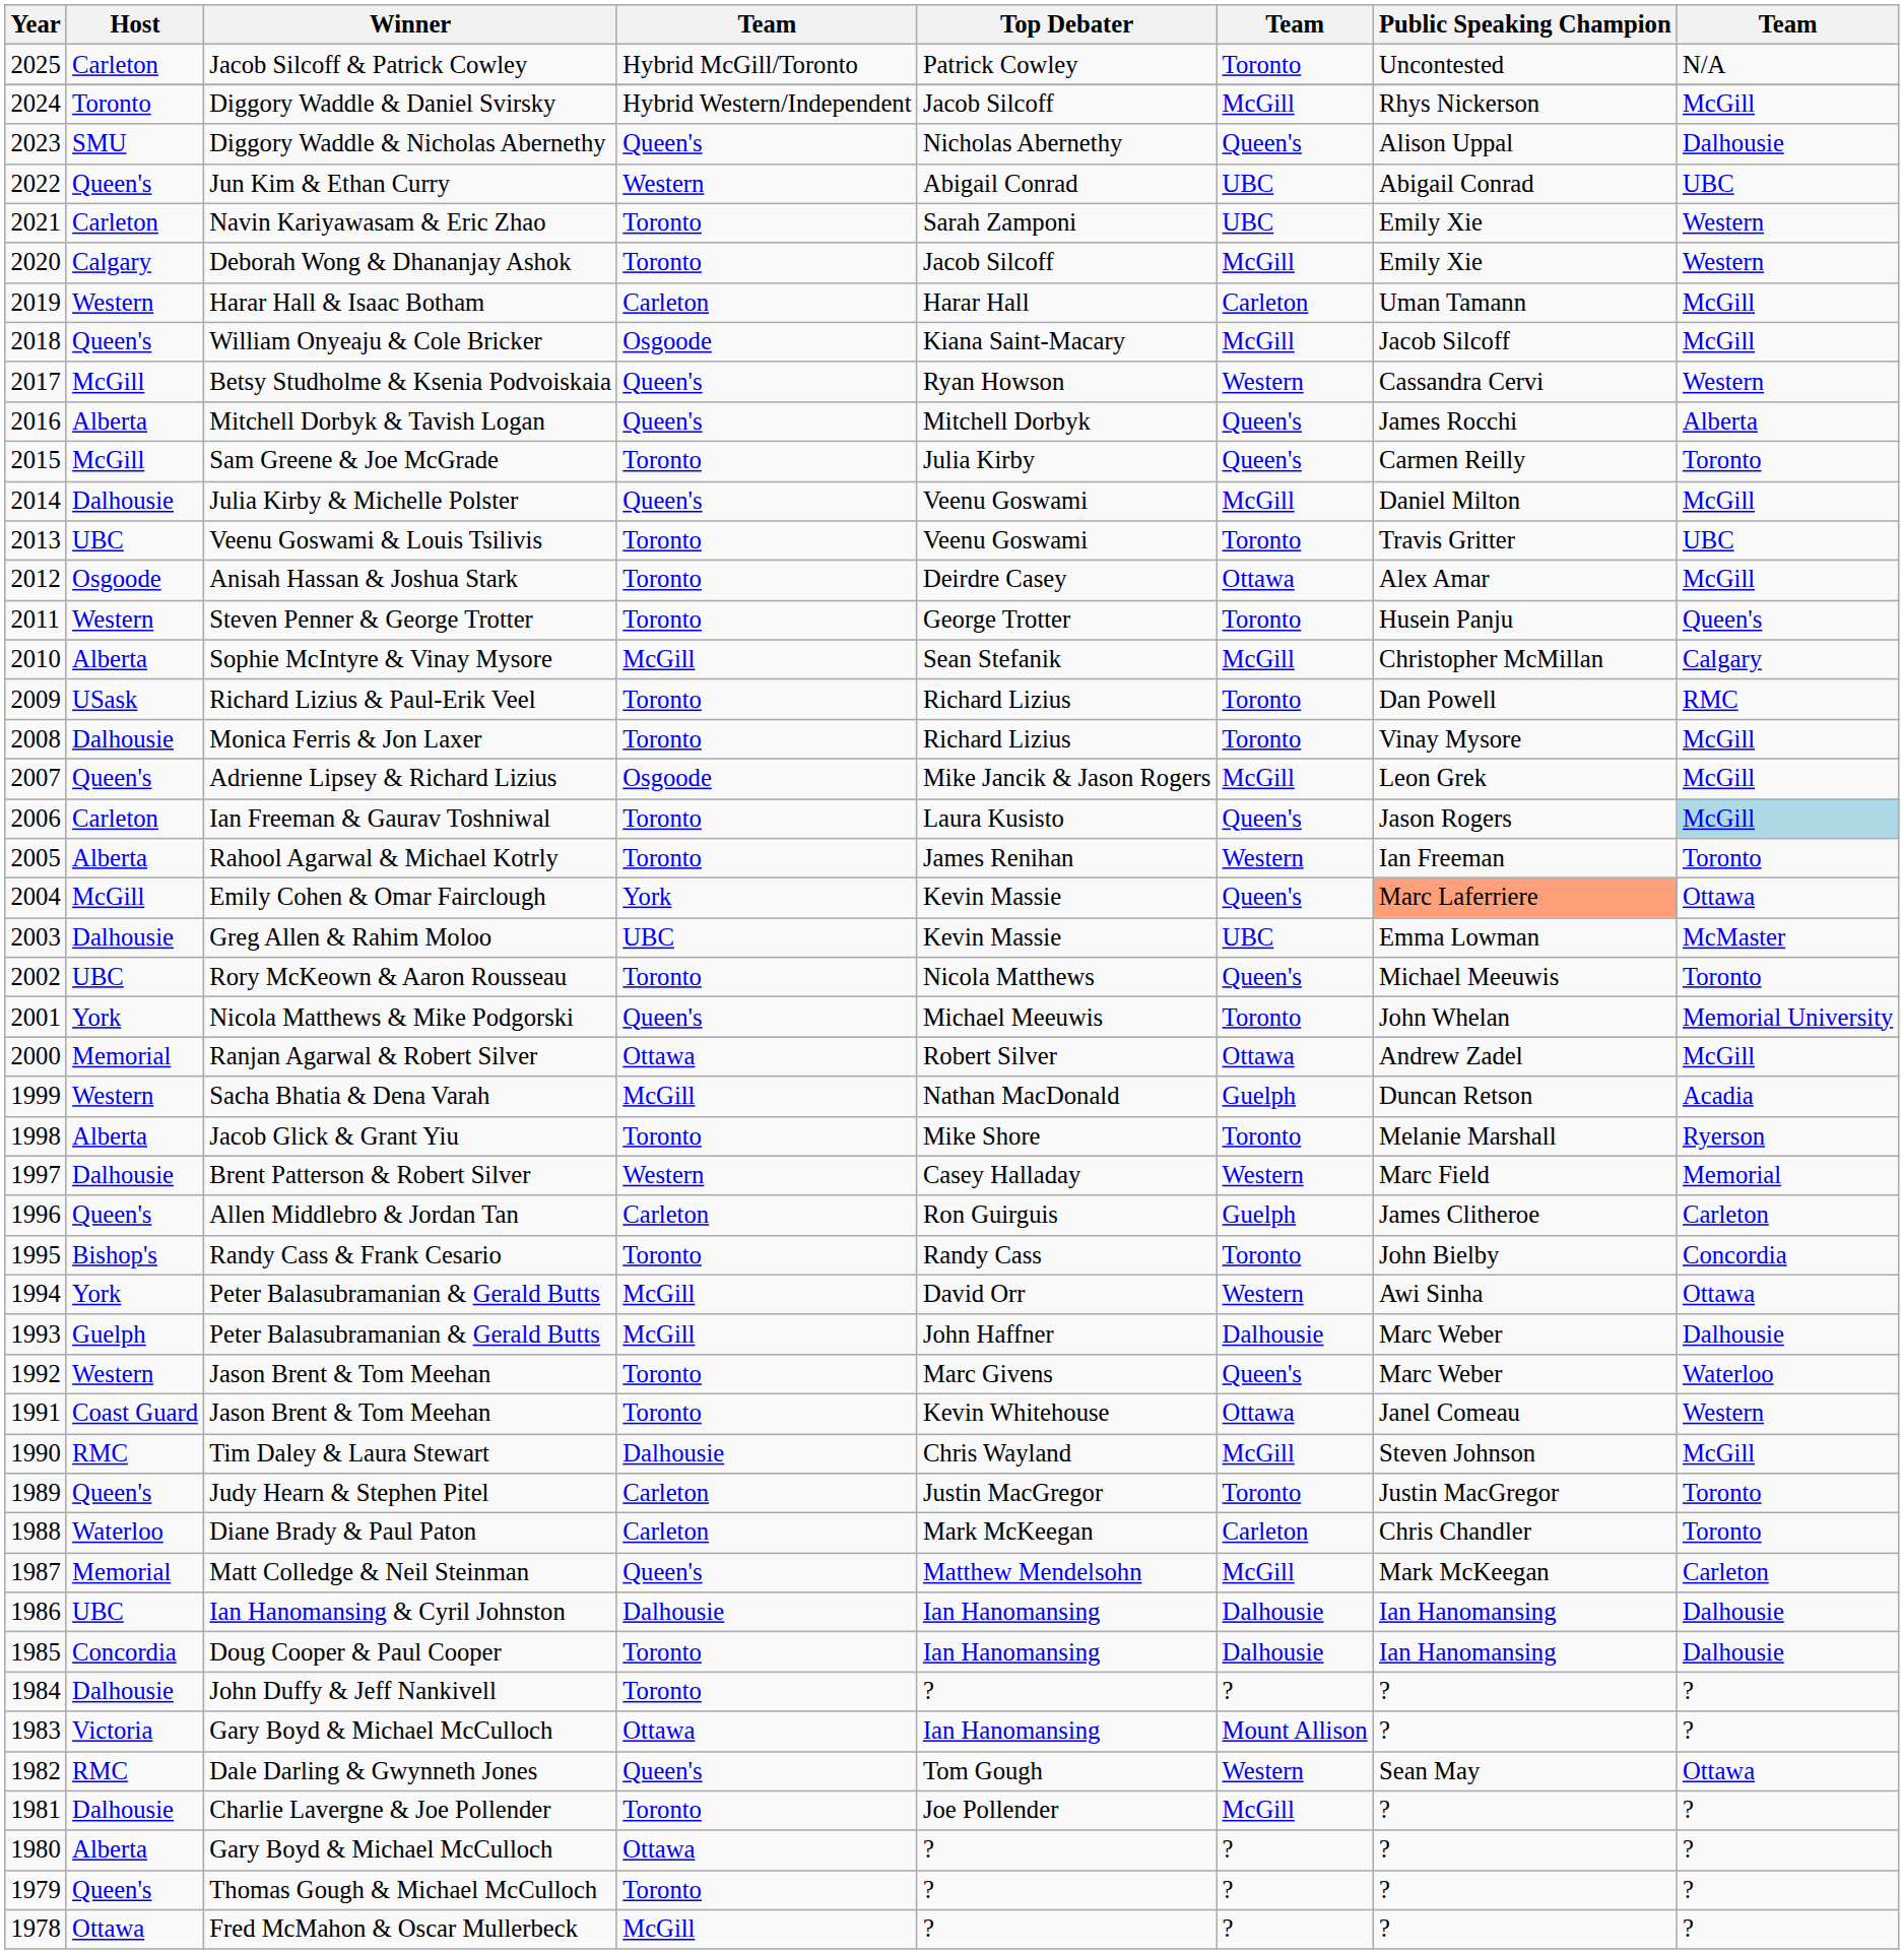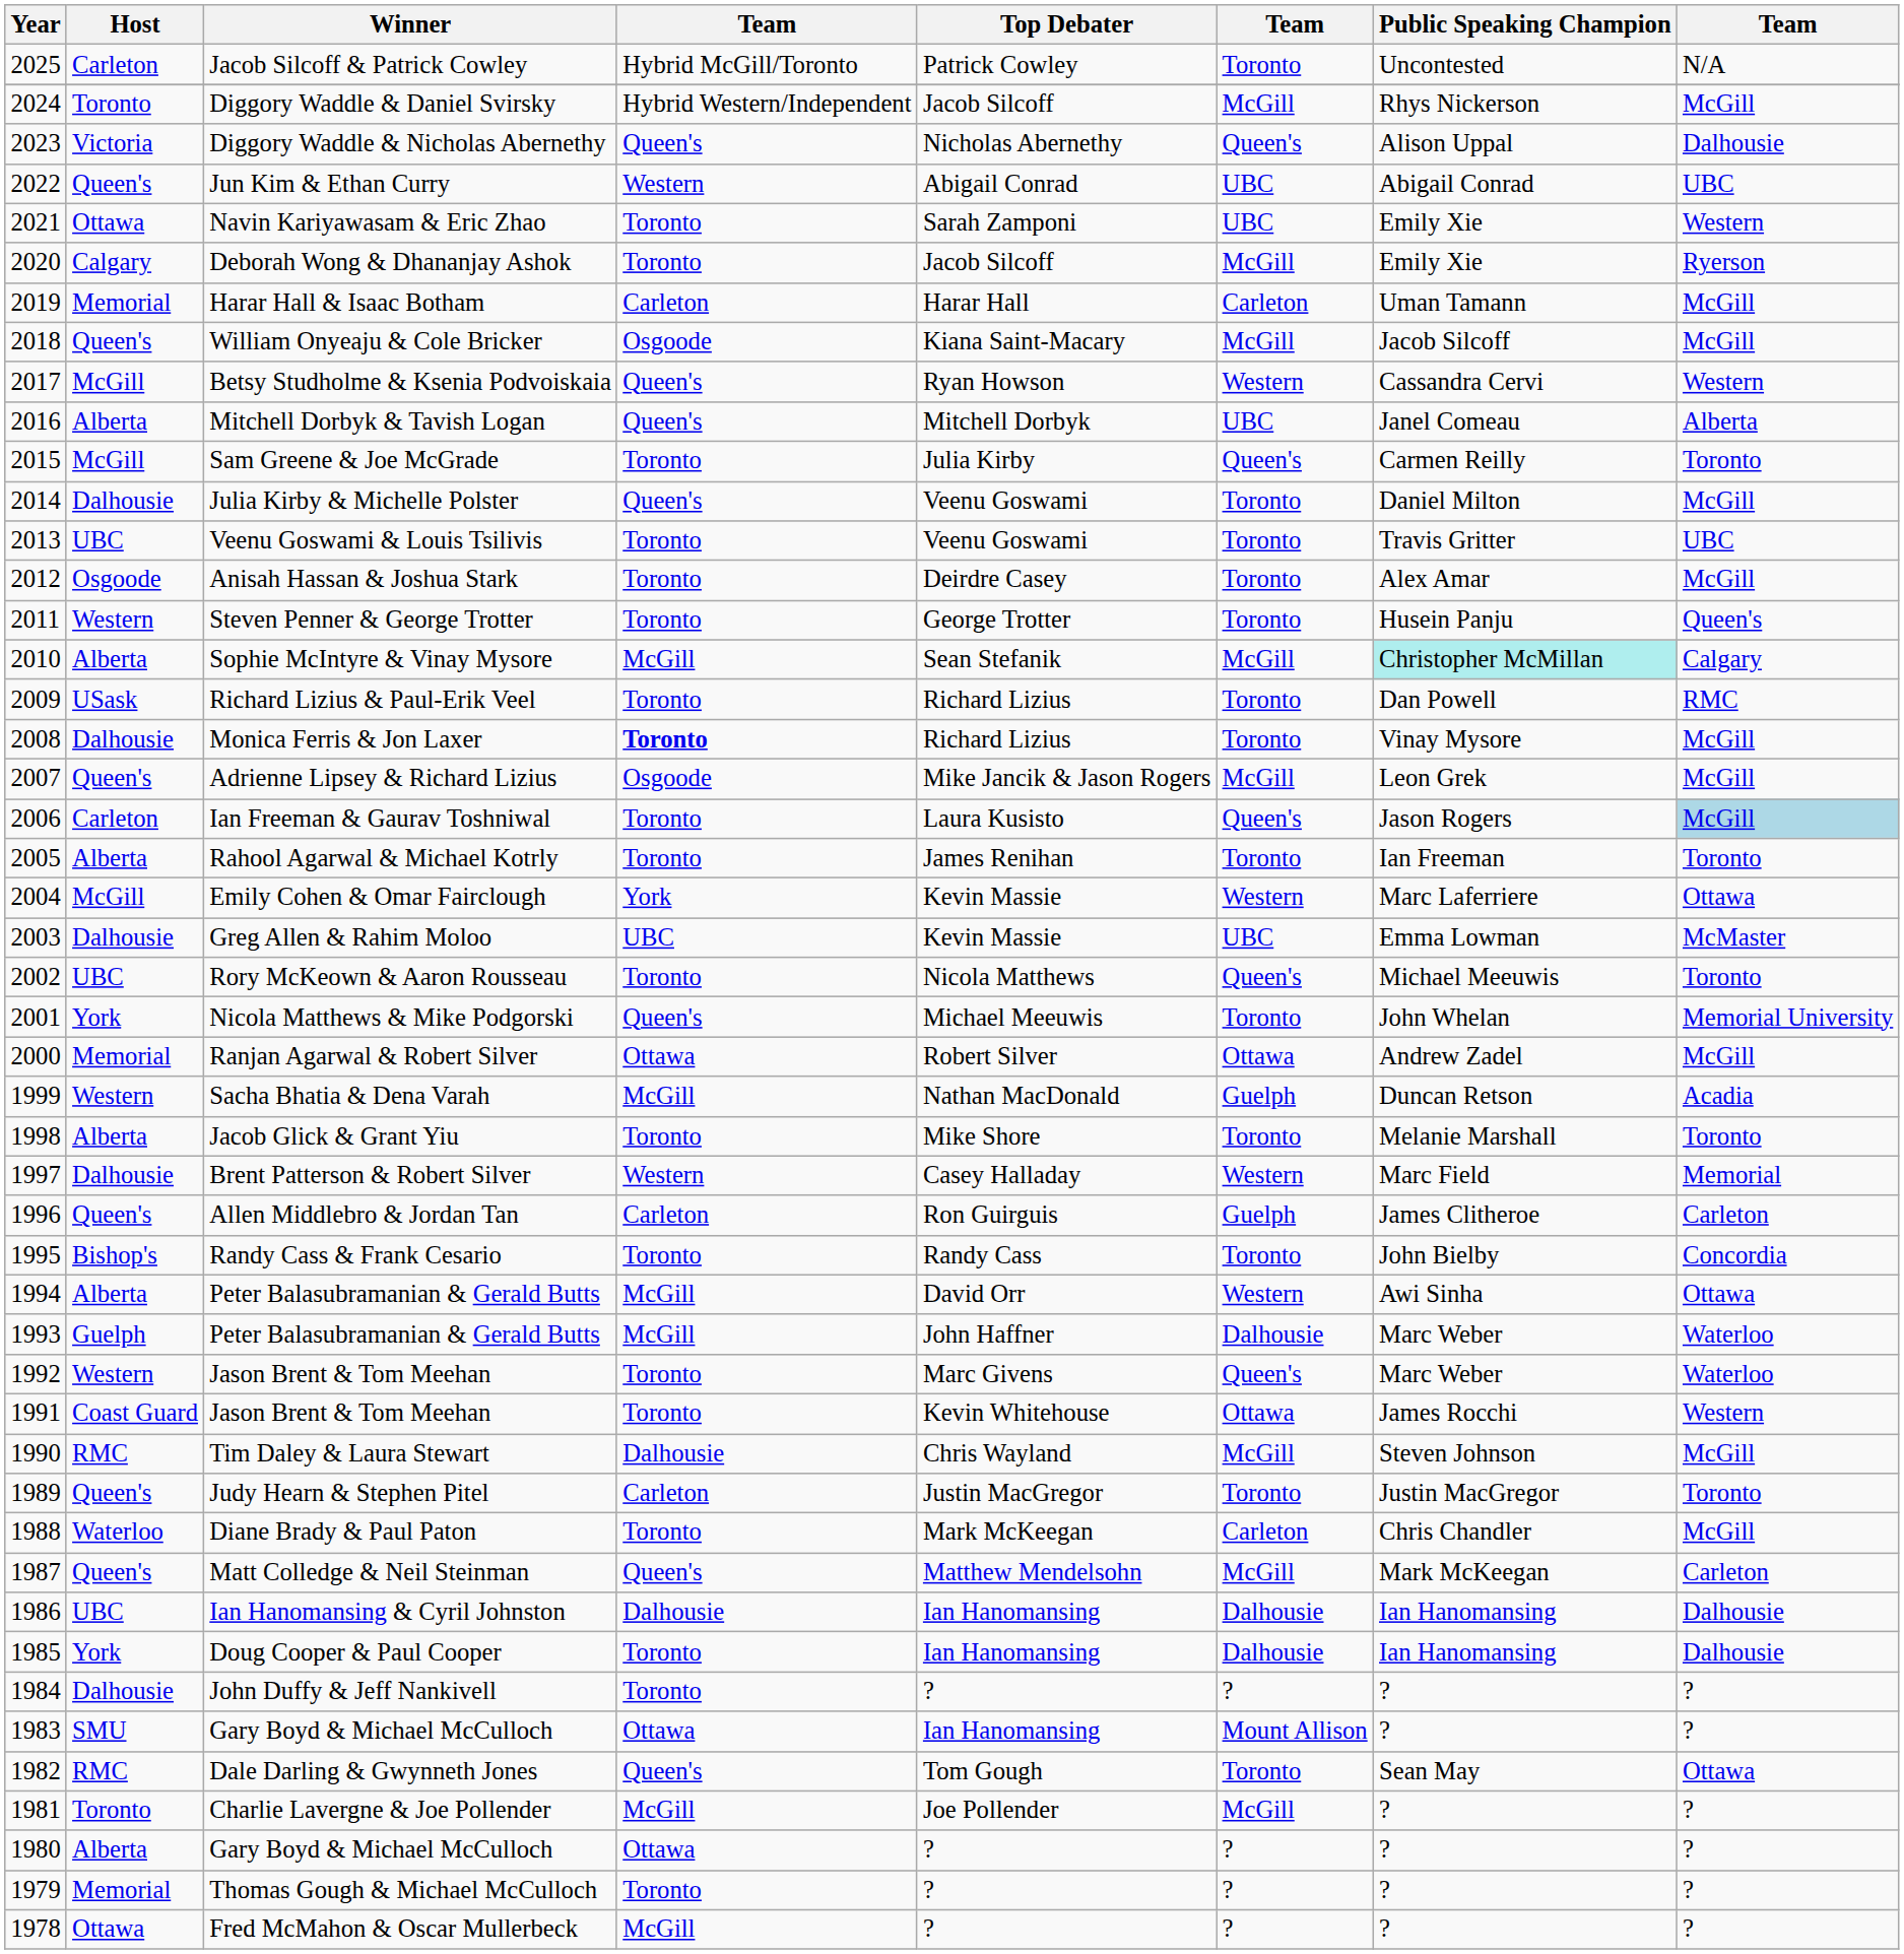Diggory Waddle & Nicholas Abernethy | Host: SMU -> Victoria
Navin Kariyawasam & Eric Zhao | Host: Carleton -> Ottawa
Deborah Wong & Dhananjay Ashok | column 8: Western -> Ryerson
Harar Hall & Isaac Botham | Host: Western -> Memorial
Mitchell Dorbyk & Tavish Logan | column 6: Queen's -> UBC
Mitchell Dorbyk & Tavish Logan | Public Speaking Champion: James Rocchi -> Janel Comeau
Julia Kirby & Michelle Polster | column 6: McGill -> Toronto
Anisah Hassan & Joshua Stark | column 6: Ottawa -> Toronto
Sophie McIntyre & Vinay Mysore | Public Speaking Champion: no background -> paleturquoise background
Monica Ferris & Jon Laxer | column 4: normal -> bold
Rahool Agarwal & Michael Kotrly | column 6: Western -> Toronto
Emily Cohen & Omar Fairclough | column 6: Queen's -> Western
Emily Cohen & Omar Fairclough | Public Speaking Champion: lightsalmon background -> no background
Jacob Glick & Grant Yiu | column 8: Ryerson -> Toronto
1994 / Peter Balasubramanian & Gerald Butts | Host: York -> Alberta
1993 / Peter Balasubramanian & Gerald Butts | column 8: Dalhousie -> Waterloo
1991 / Jason Brent & Tom Meehan | Public Speaking Champion: Janel Comeau -> James Rocchi
Diane Brady & Paul Paton | column 4: Carleton -> Toronto
Diane Brady & Paul Paton | column 8: Toronto -> McGill
Matt Colledge & Neil Steinman | Host: Memorial -> Queen's
Doug Cooper & Paul Cooper | Host: Concordia -> York
1983 / Gary Boyd & Michael McCulloch | Host: Victoria -> SMU
Dale Darling & Gwynneth Jones | column 6: Western -> Toronto
Charlie Lavergne & Joe Pollender | Host: Dalhousie -> Toronto
Charlie Lavergne & Joe Pollender | column 4: Toronto -> McGill
Thomas Gough & Michael McCulloch | Host: Queen's -> Memorial
